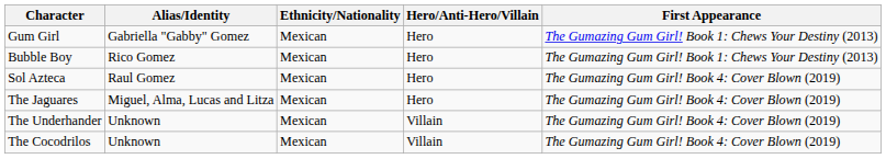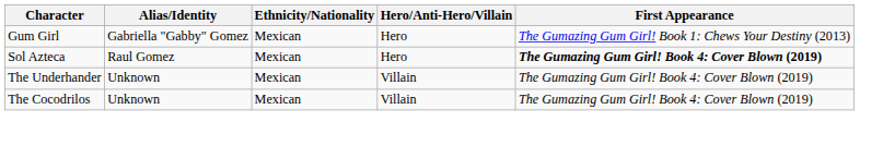- row: Bubble Boy | Rico Gomez | Mexican | Hero | The Gumazing Gum Girl! Book 1: Chews Your Destiny (2013)
Sol Azteca | First Appearance: normal -> bold
- row: The Jaguares | Miguel, Alma, Lucas and Litza | Mexican | Hero | The Gumazing Gum Girl! Book 4: Cover Blown (2019)
